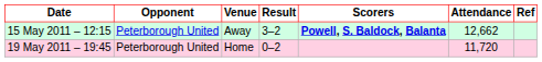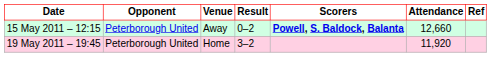15 May 2011 – 12:15 | Result: 3–2 -> 0–2
15 May 2011 – 12:15 | Attendance: 12,662 -> 12,660
19 May 2011 – 19:45 | Result: 0–2 -> 3–2
19 May 2011 – 19:45 | Attendance: 11,720 -> 11,920
